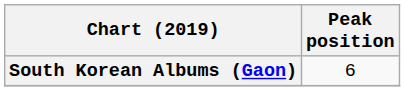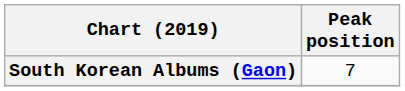South Korean Albums (Gaon) | Peak position: 6 -> 7
